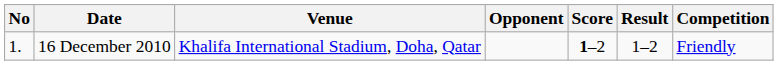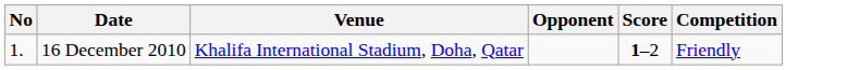- column: Result | 1–2
